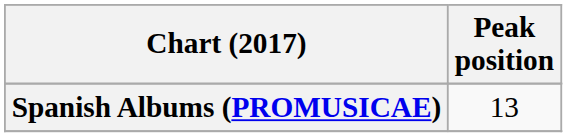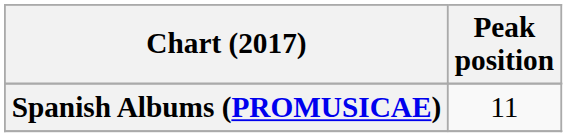Spanish Albums (PROMUSICAE) | Peak position: 13 -> 11
